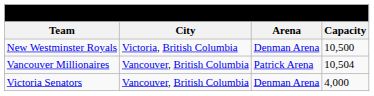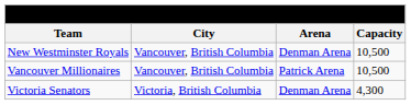New Westminster Royals | City: Victoria, British Columbia -> Vancouver, British Columbia
Vancouver Millionaires | Capacity: 10,504 -> 10,500
Victoria Senators | City: Vancouver, British Columbia -> Victoria, British Columbia
Victoria Senators | Capacity: 4,000 -> 4,300
